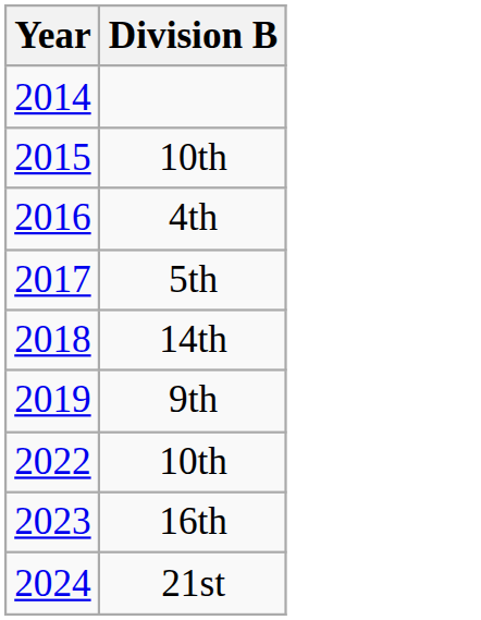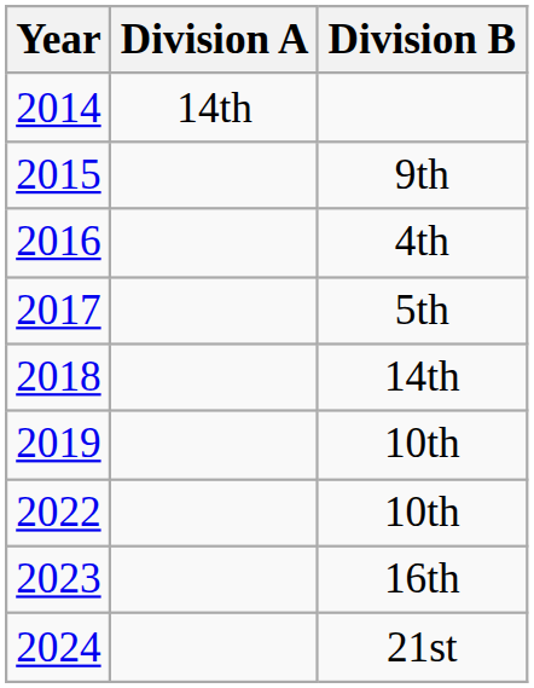+ column: Division A | 14th
2015 | Division B: 10th -> 9th
2019 | Division B: 9th -> 10th
